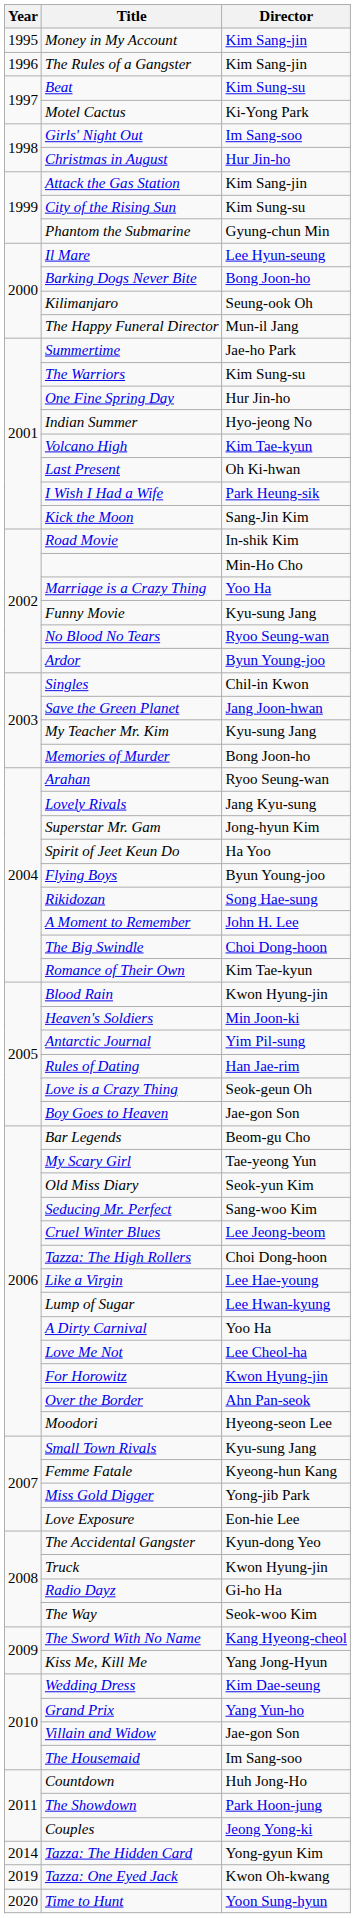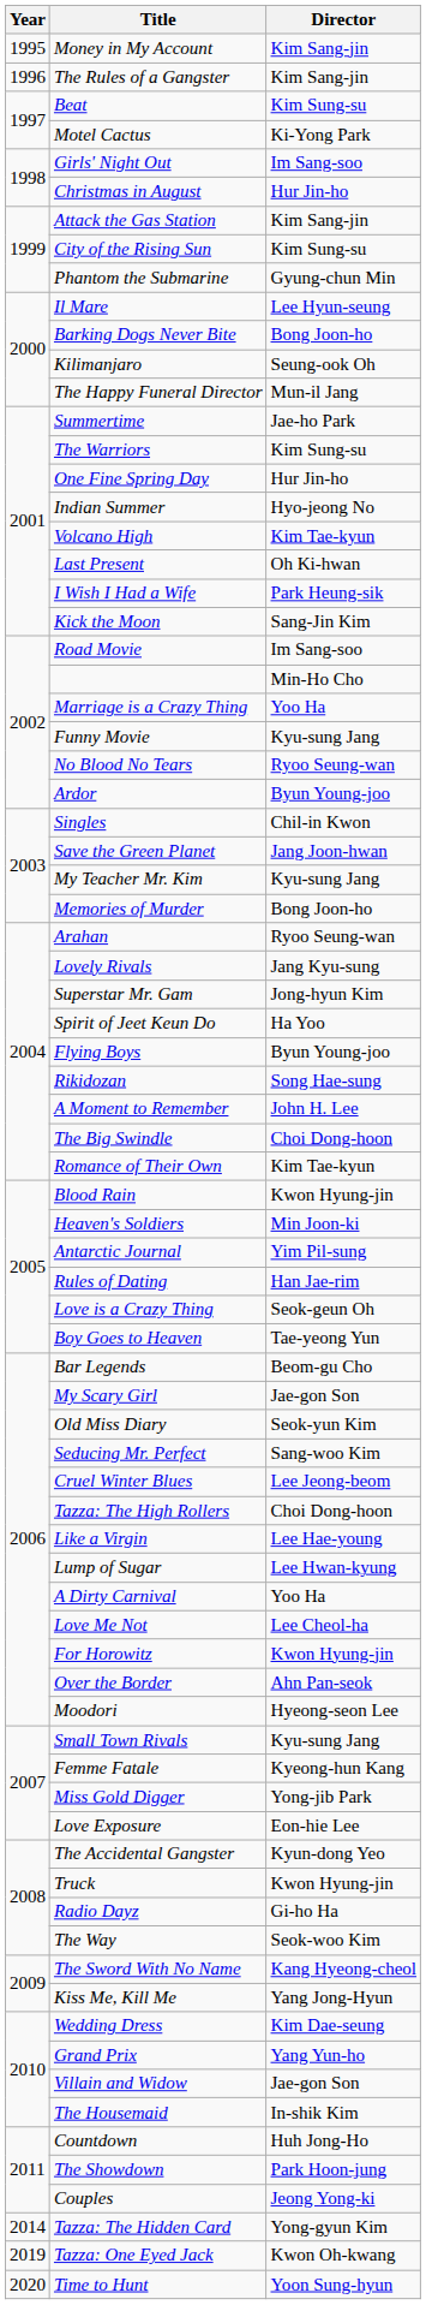Road Movie | Director: In-shik Kim -> Im Sang-soo
Boy Goes to Heaven | Director: Jae-gon Son -> Tae-yeong Yun
My Scary Girl | Director: Tae-yeong Yun -> Jae-gon Son
The Housemaid | Director: Im Sang-soo -> In-shik Kim
